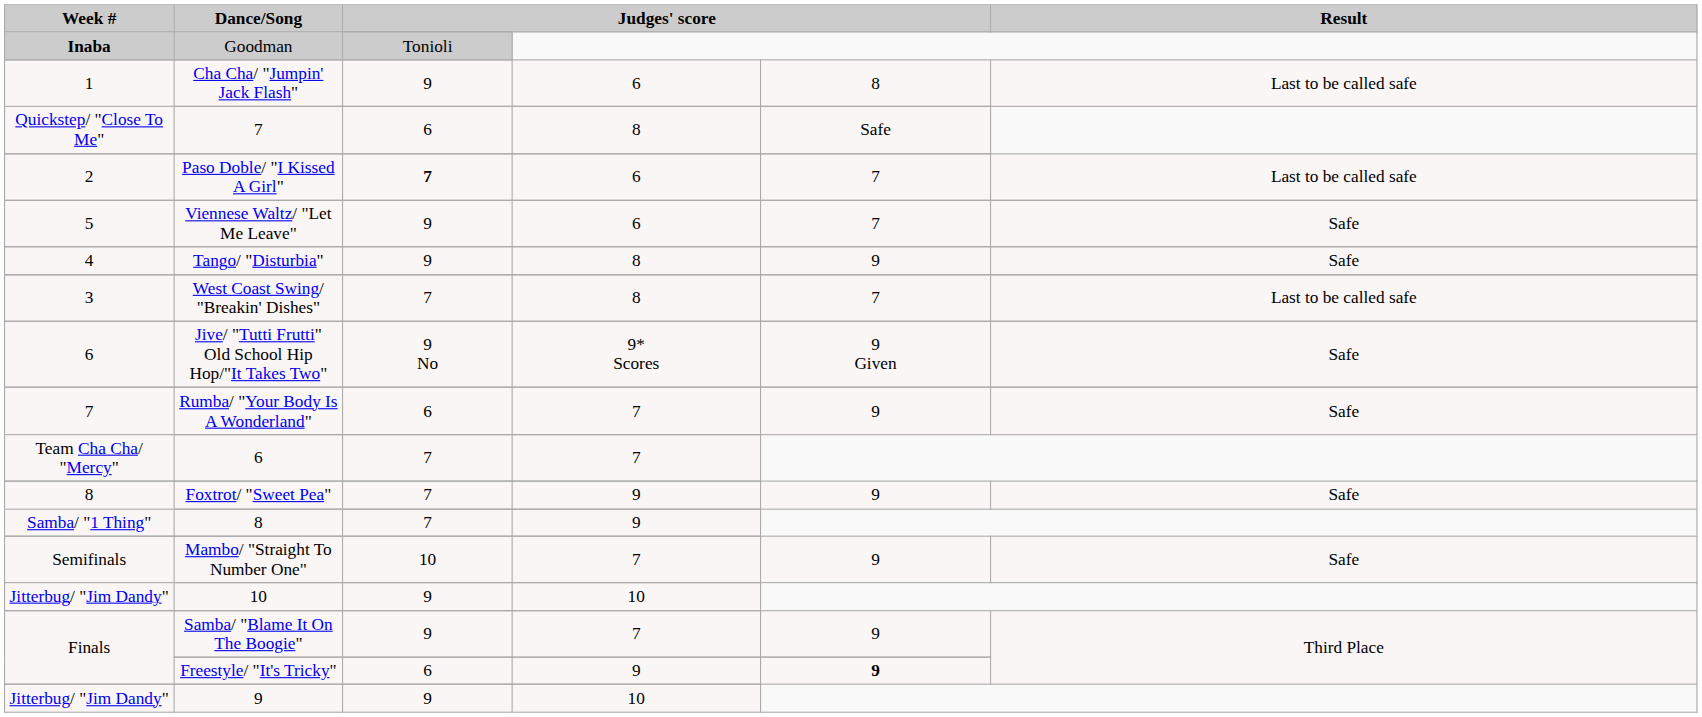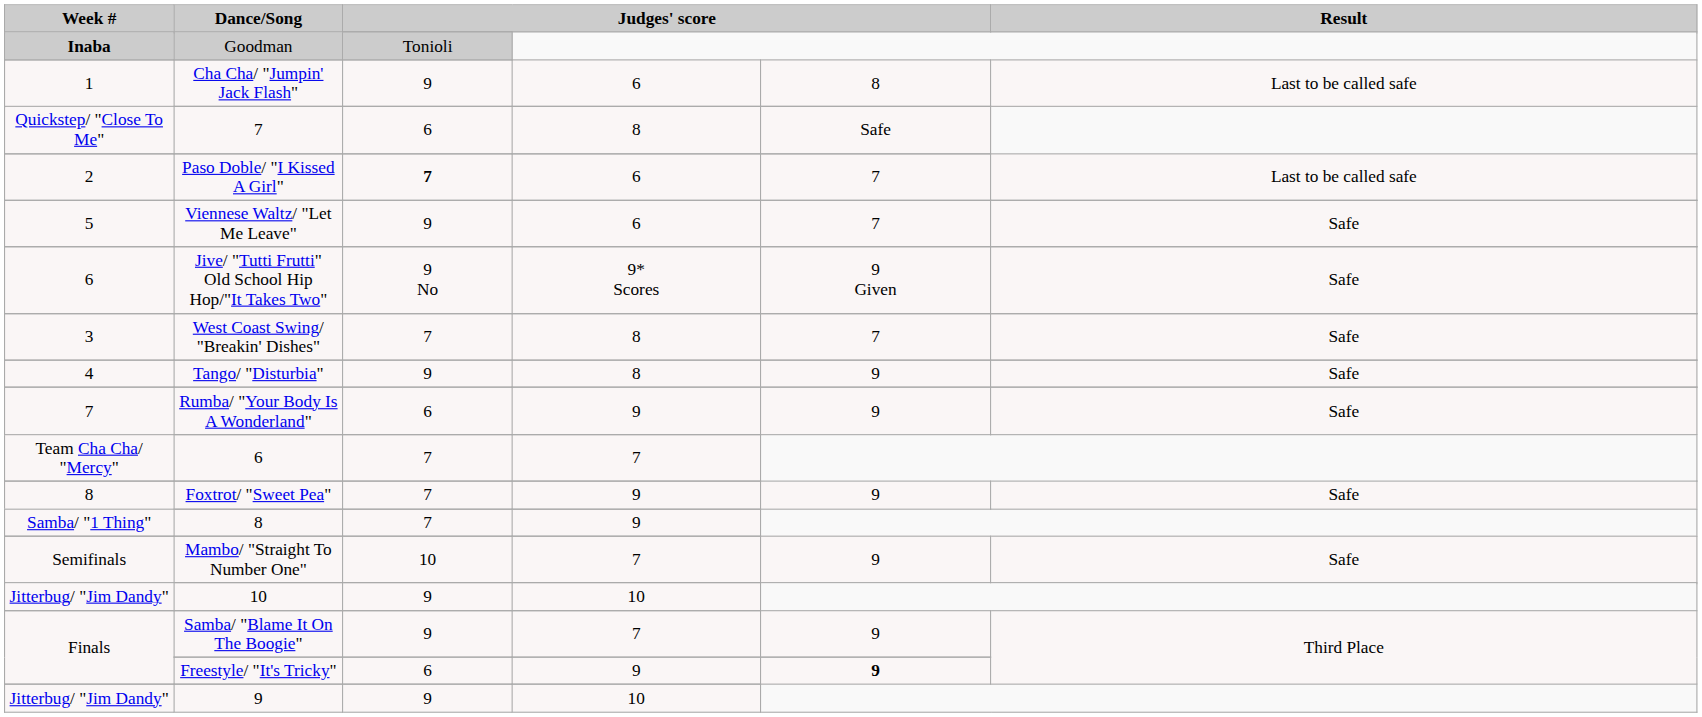rows swapped: Tango/ "Disturbia" <-> Jive/ "Tutti Frutti" Old School Hip Hop/"It Takes Two"
West Coast Swing/ "Breakin' Dishes" | Result: Last to be called safe -> Safe
Rumba/ "Your Body Is A Wonderland" | column 4: 7 -> 9
